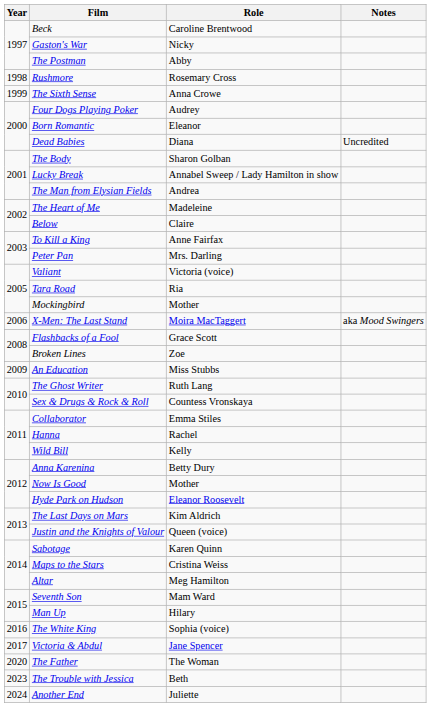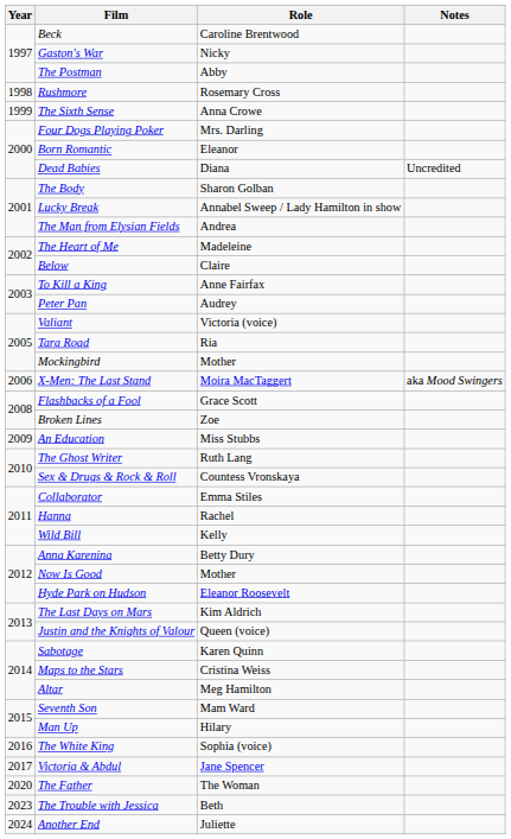Four Dogs Playing Poker | Role: Audrey -> Mrs. Darling
Peter Pan | Role: Mrs. Darling -> Audrey
